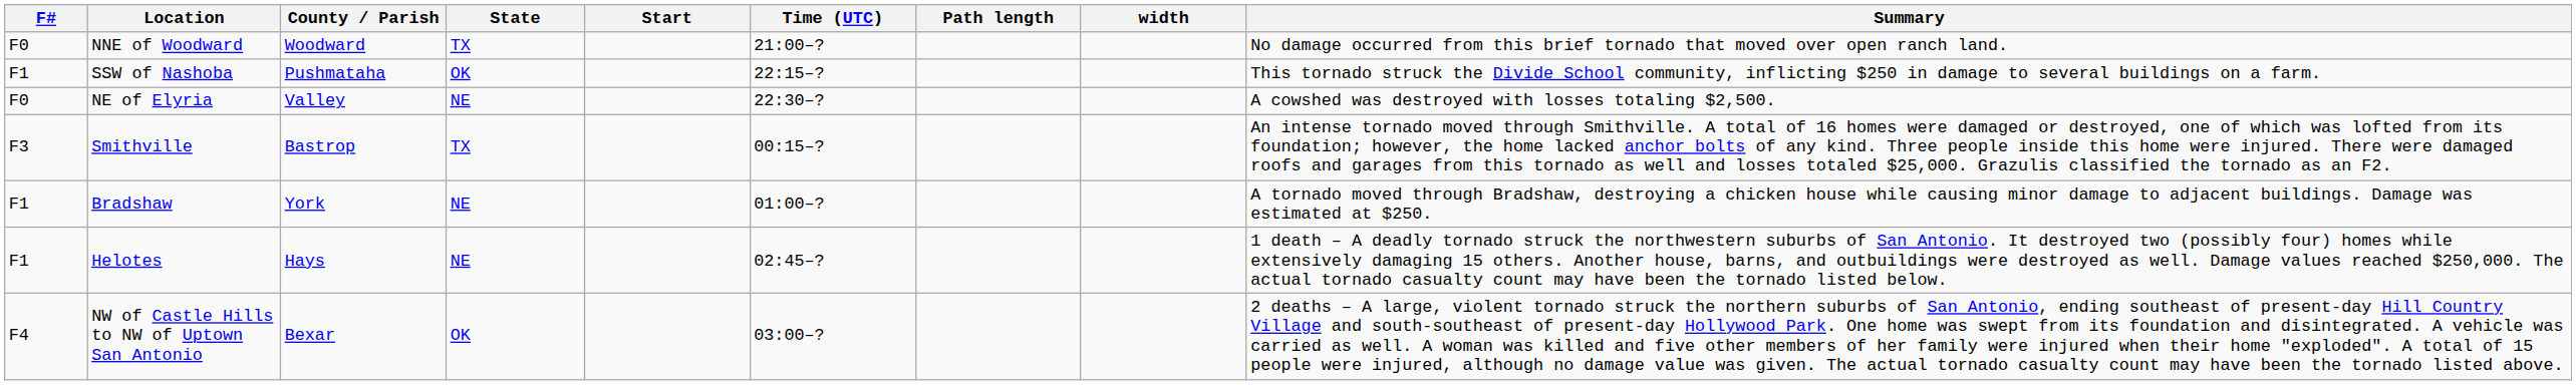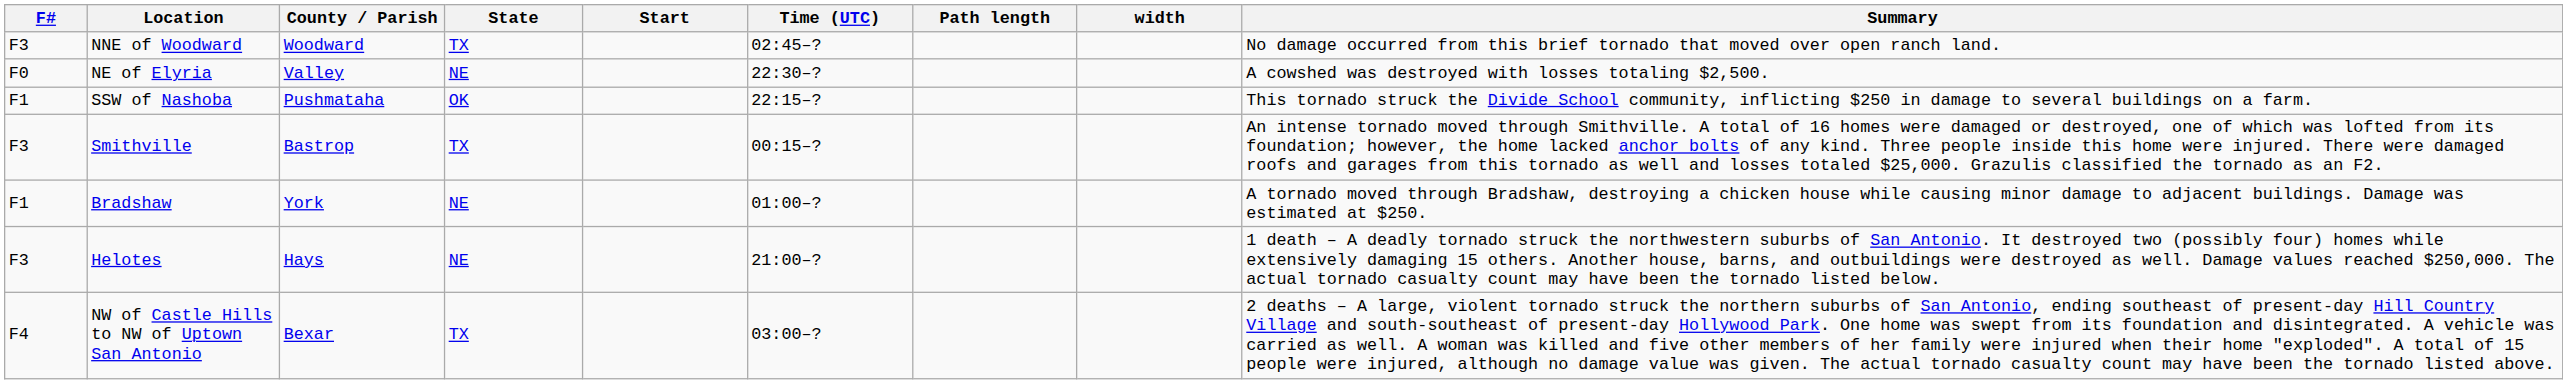NNE of Woodward | F#: F0 -> F3
NNE of Woodward | Time (UTC): 21:00–? -> 02:45–?
rows swapped: SSW of Nashoba <-> NE of Elyria
Helotes | F#: F1 -> F3
Helotes | Time (UTC): 02:45–? -> 21:00–?
NW of Castle Hills to NW of Uptown San Antonio | State: OK -> TX
